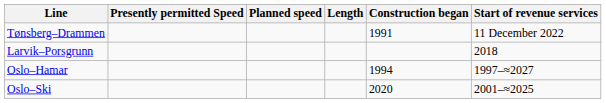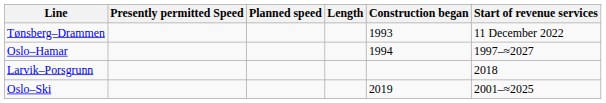Tønsberg–Drammen | Construction began: 1991 -> 1993
rows swapped: Larvik–Porsgrunn <-> Oslo–Hamar
Oslo–Ski | Construction began: 2020 -> 2019
